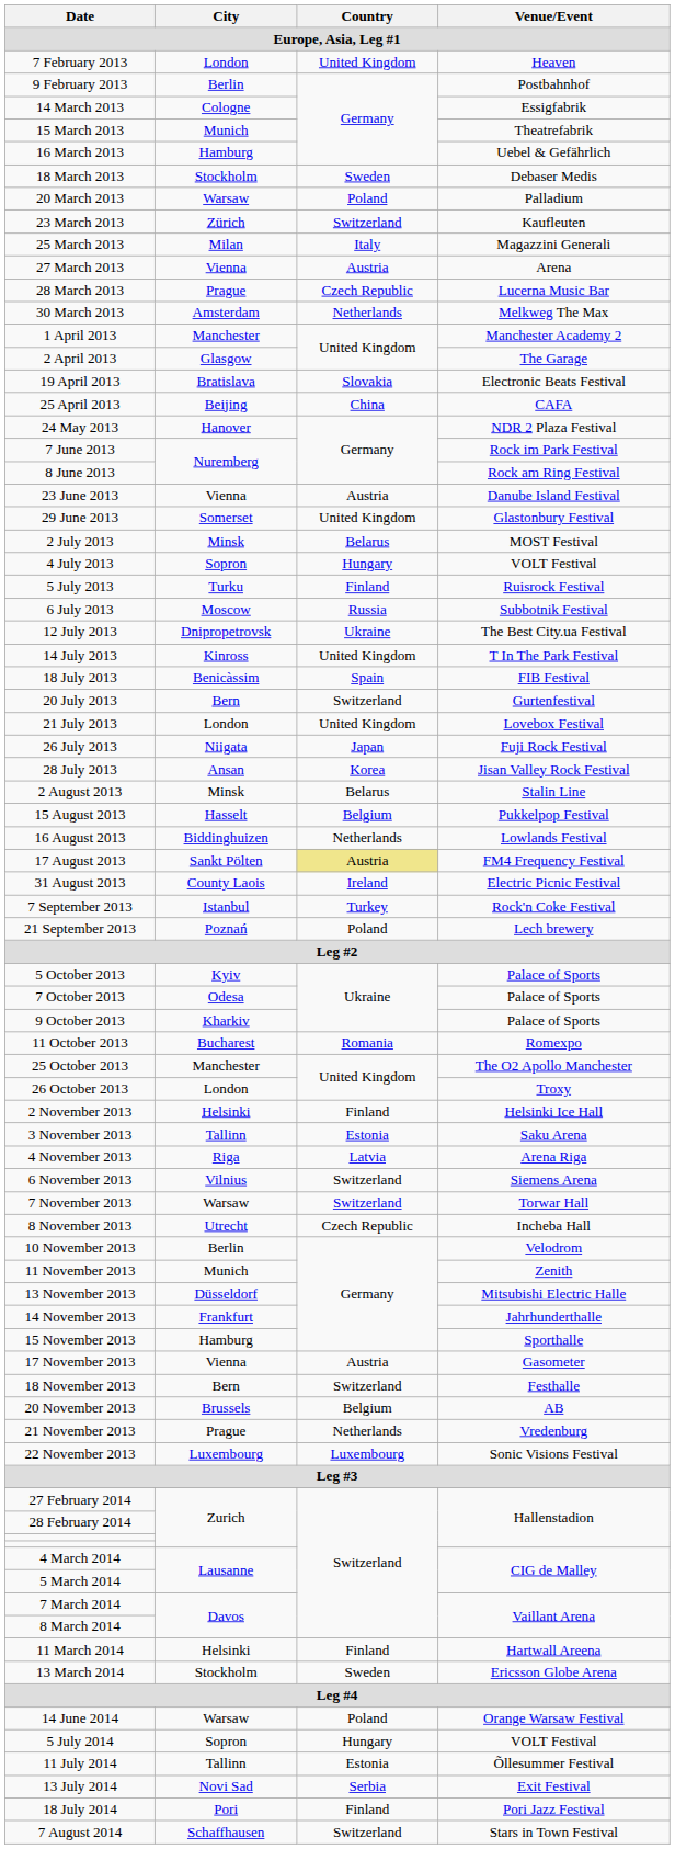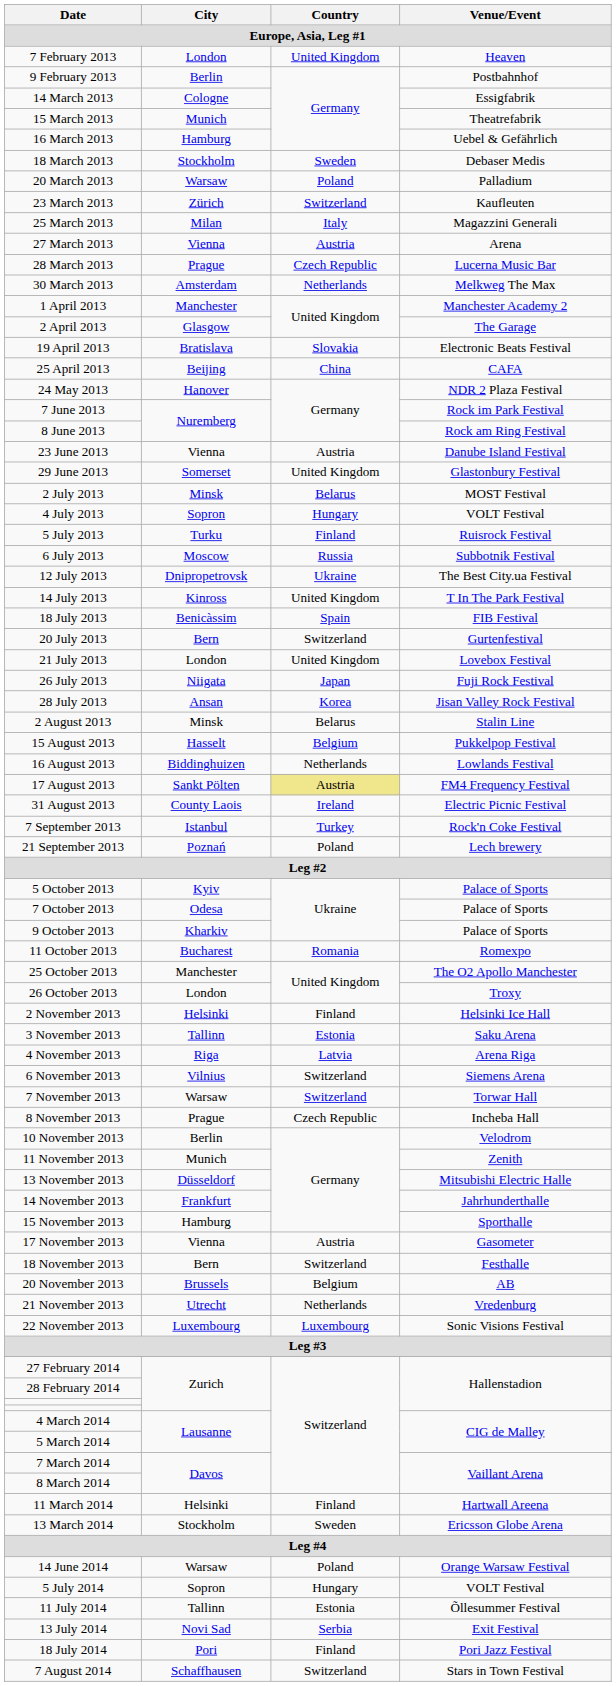8 November 2013 | City: Utrecht -> Prague
21 November 2013 | City: Prague -> Utrecht
